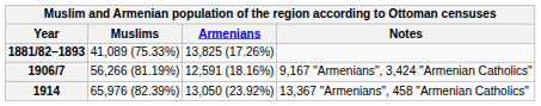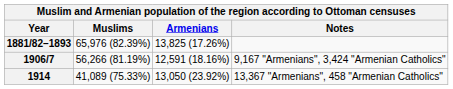1881/82–1893 | Muslims: 41,089 (75.33%) -> 65,976 (82.39%)
1914 | Muslims: 65,976 (82.39%) -> 41,089 (75.33%)
